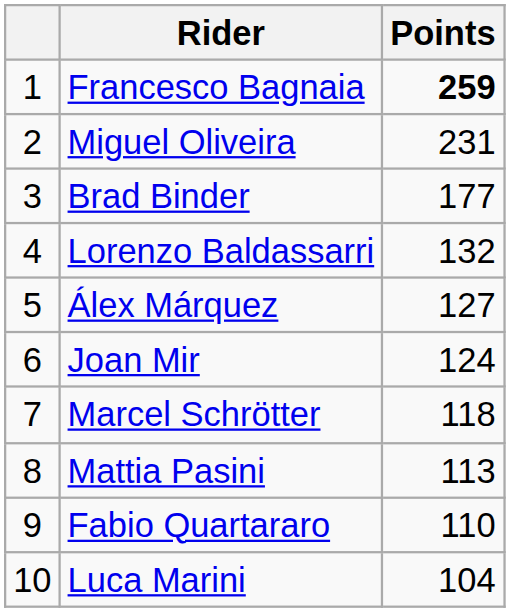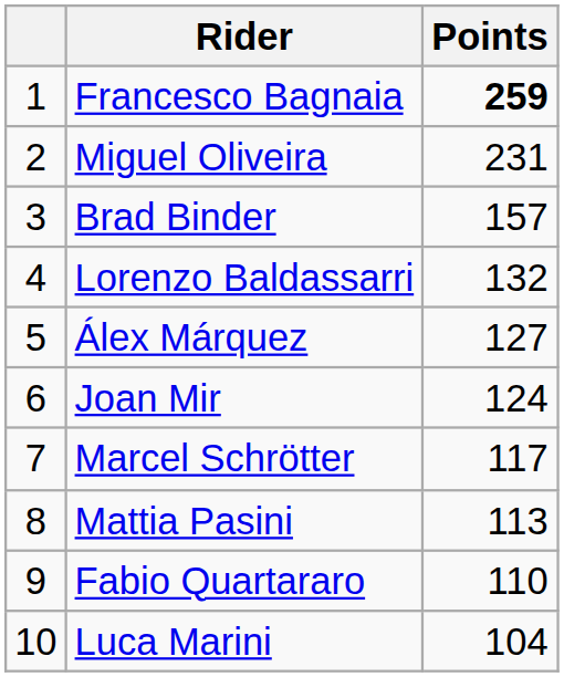Brad Binder | Points: 177 -> 157
Marcel Schrötter | Points: 118 -> 117
